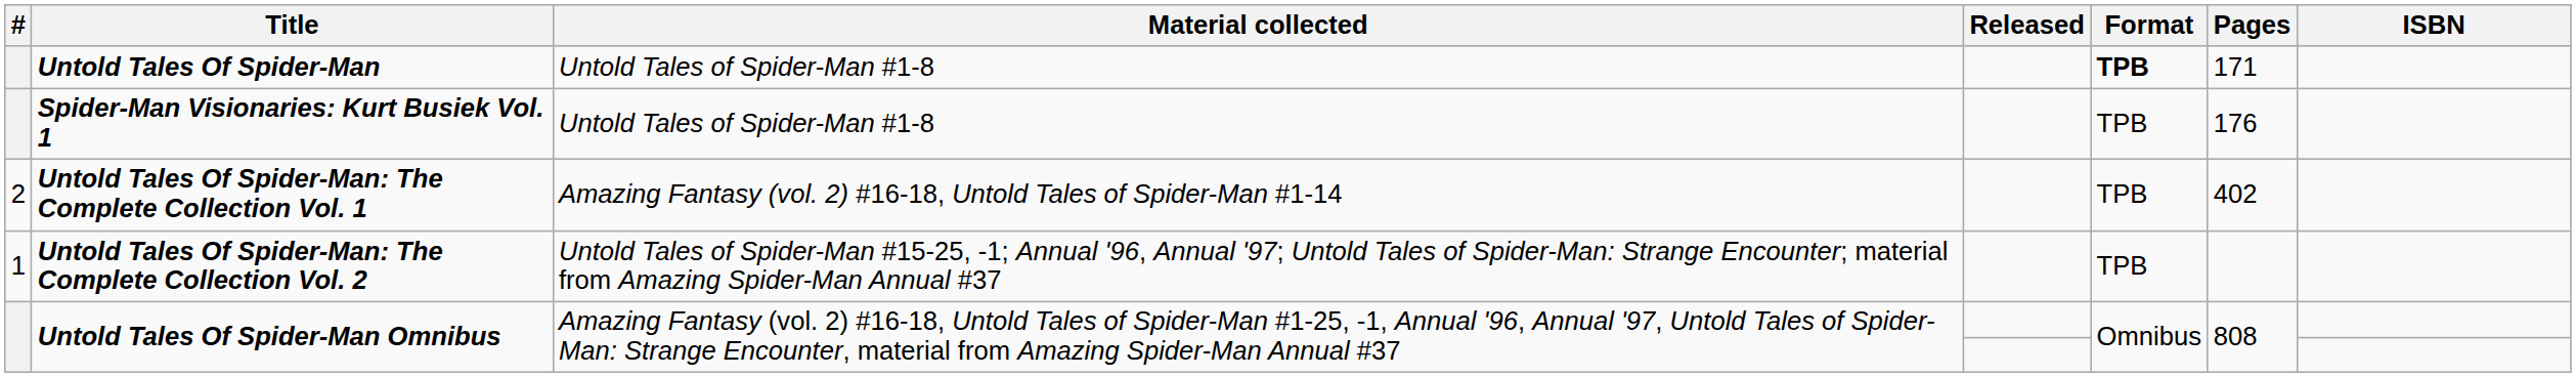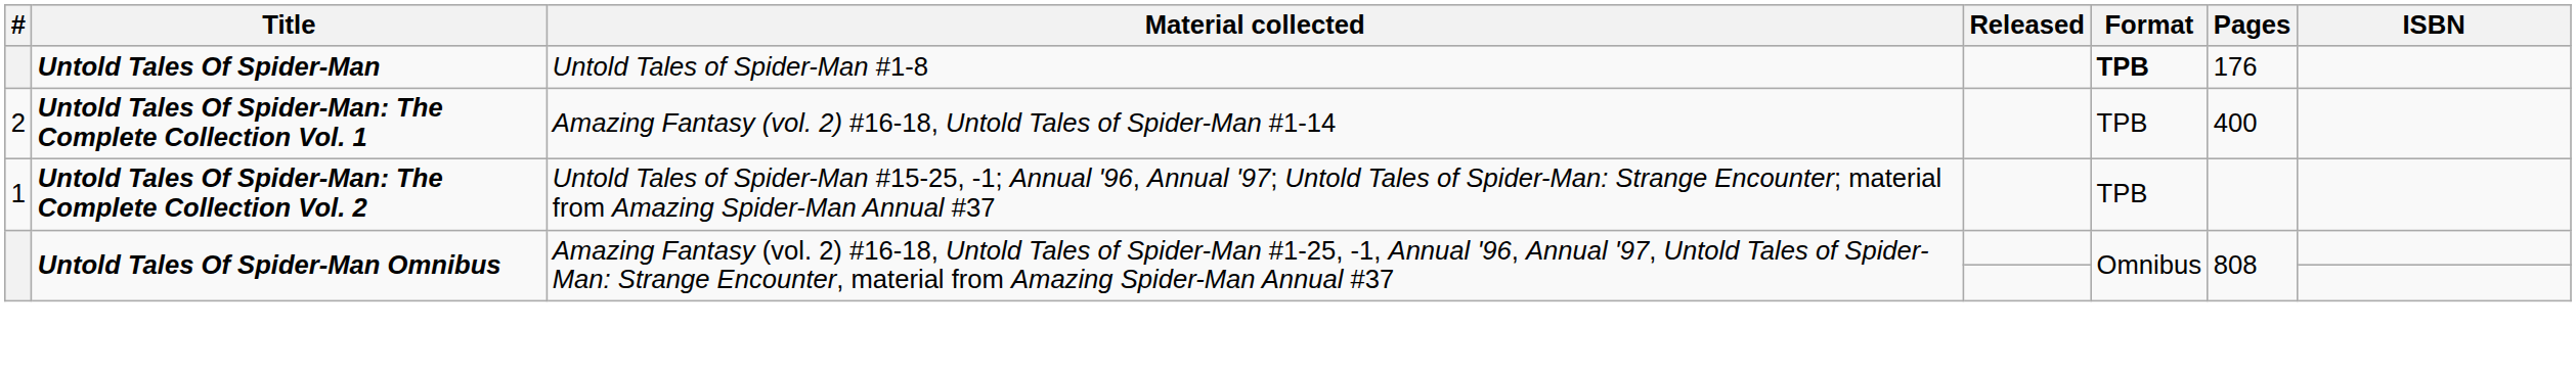Untold Tales Of Spider-Man | Pages: 171 -> 176
- row: Spider-Man Visionaries: Kurt Busiek Vol. 1 | Untold Tales of Spider-Man #1-8 | TPB | 176
Untold Tales Of Spider-Man: The Complete Collection Vol. 1 | Pages: 402 -> 400
